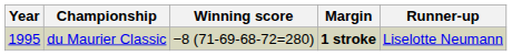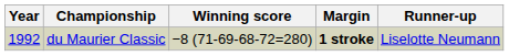du Maurier Classic | Year: 1995 -> 1992
